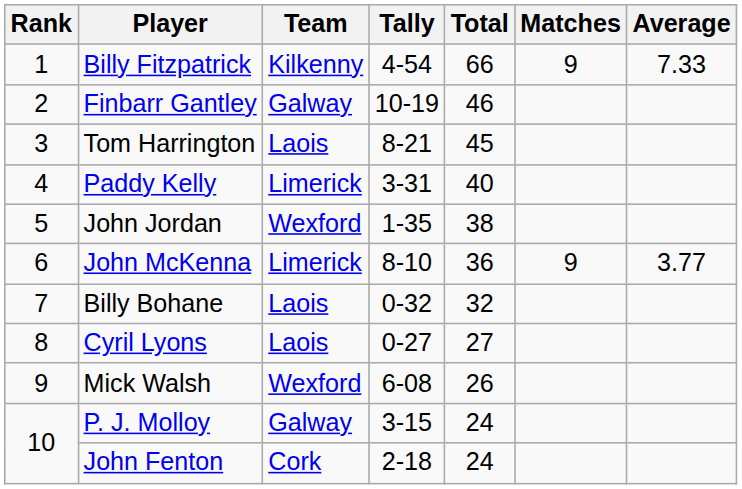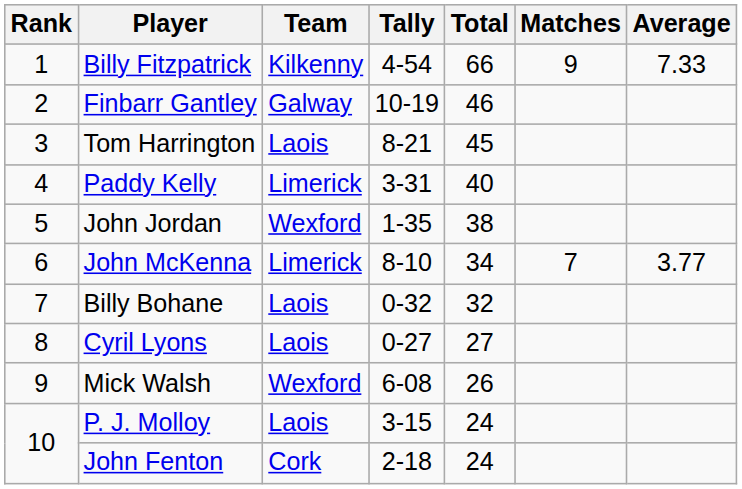John McKenna | Total: 36 -> 34
John McKenna | Matches: 9 -> 7
P. J. Molloy | Team: Galway -> Laois
